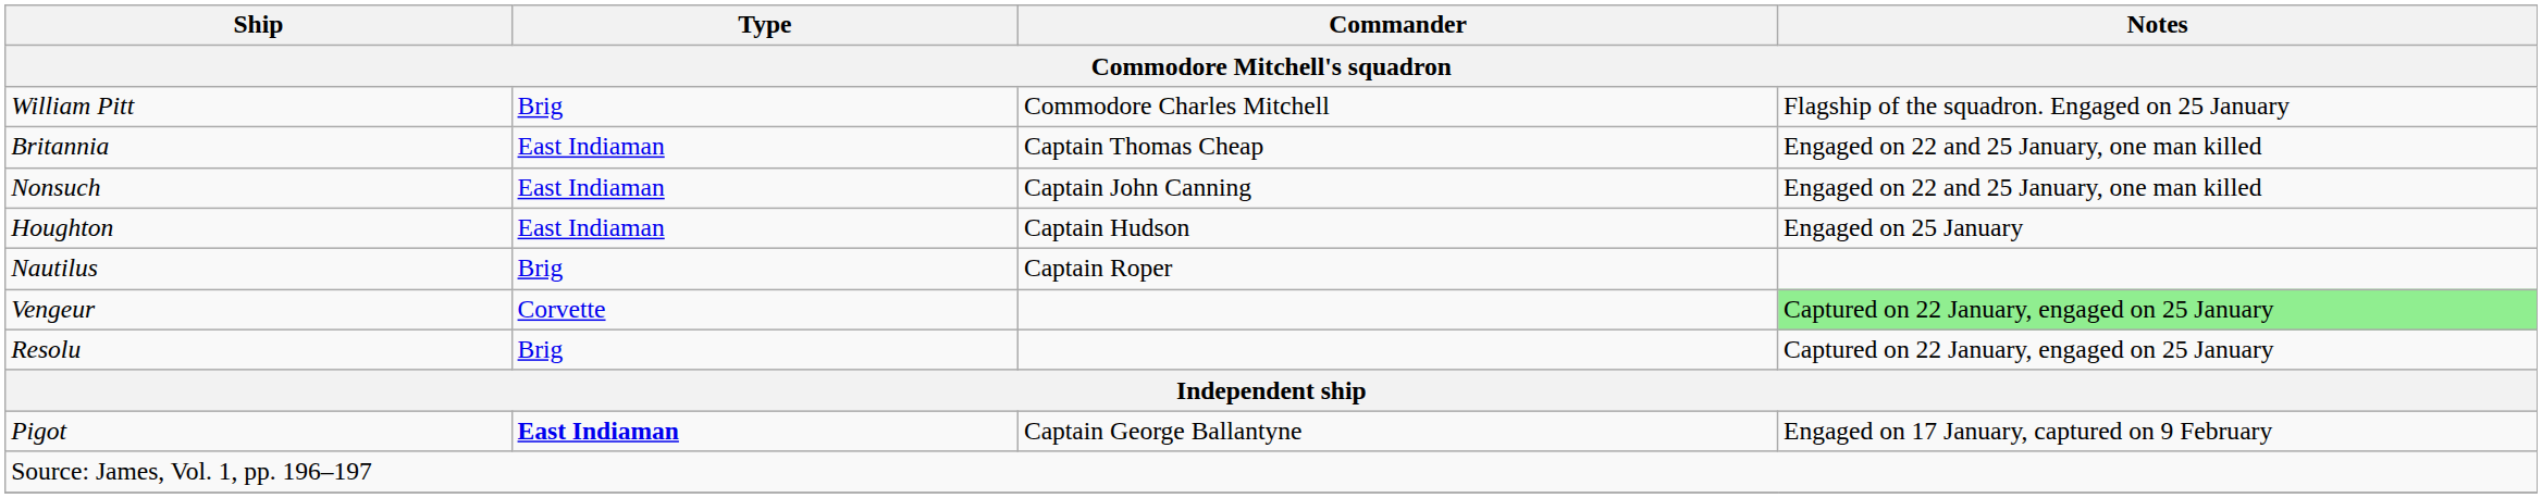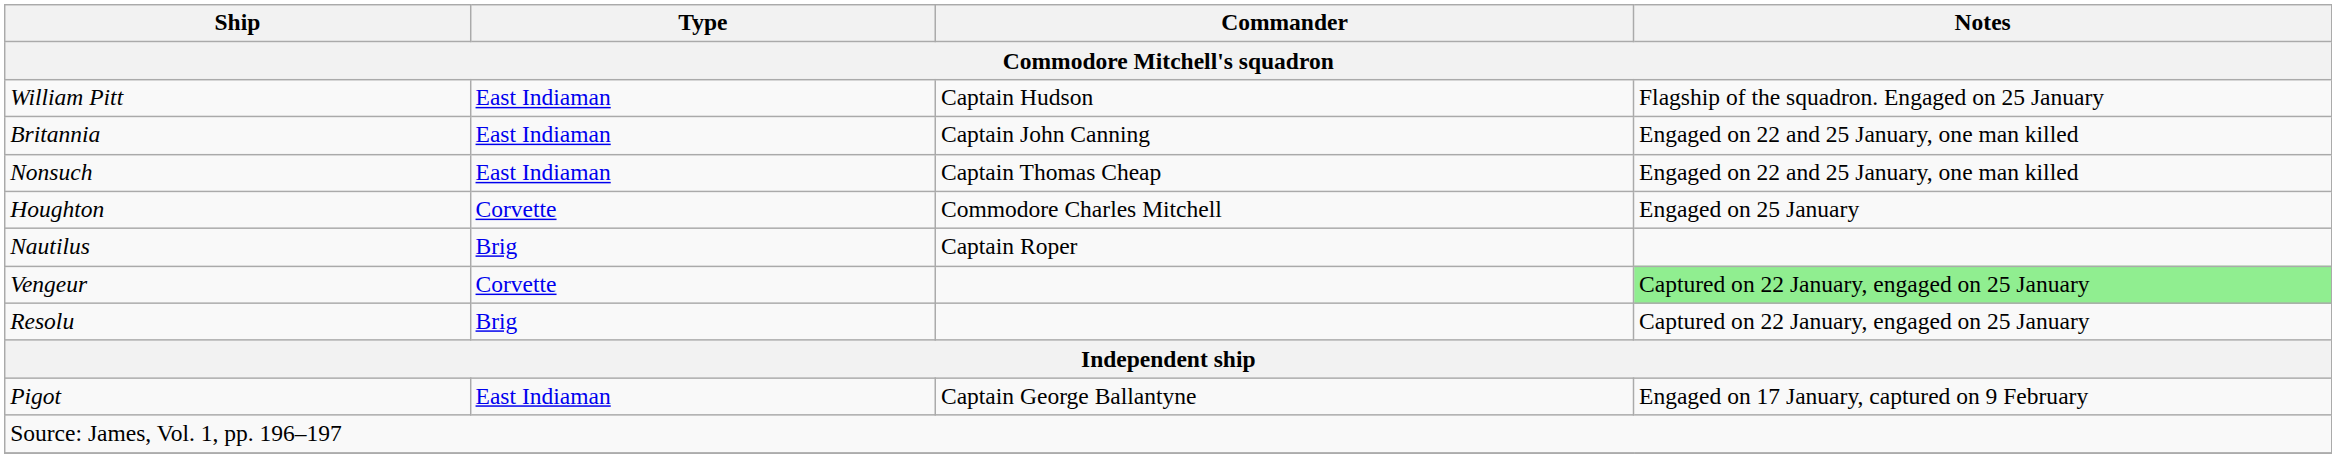William Pitt | Type: Brig -> East Indiaman
William Pitt | Commander: Commodore Charles Mitchell -> Captain Hudson
Britannia | Commander: Captain Thomas Cheap -> Captain John Canning
Nonsuch | Commander: Captain John Canning -> Captain Thomas Cheap
Houghton | Type: East Indiaman -> Corvette
Houghton | Commander: Captain Hudson -> Commodore Charles Mitchell
Pigot | Type: bold -> normal
